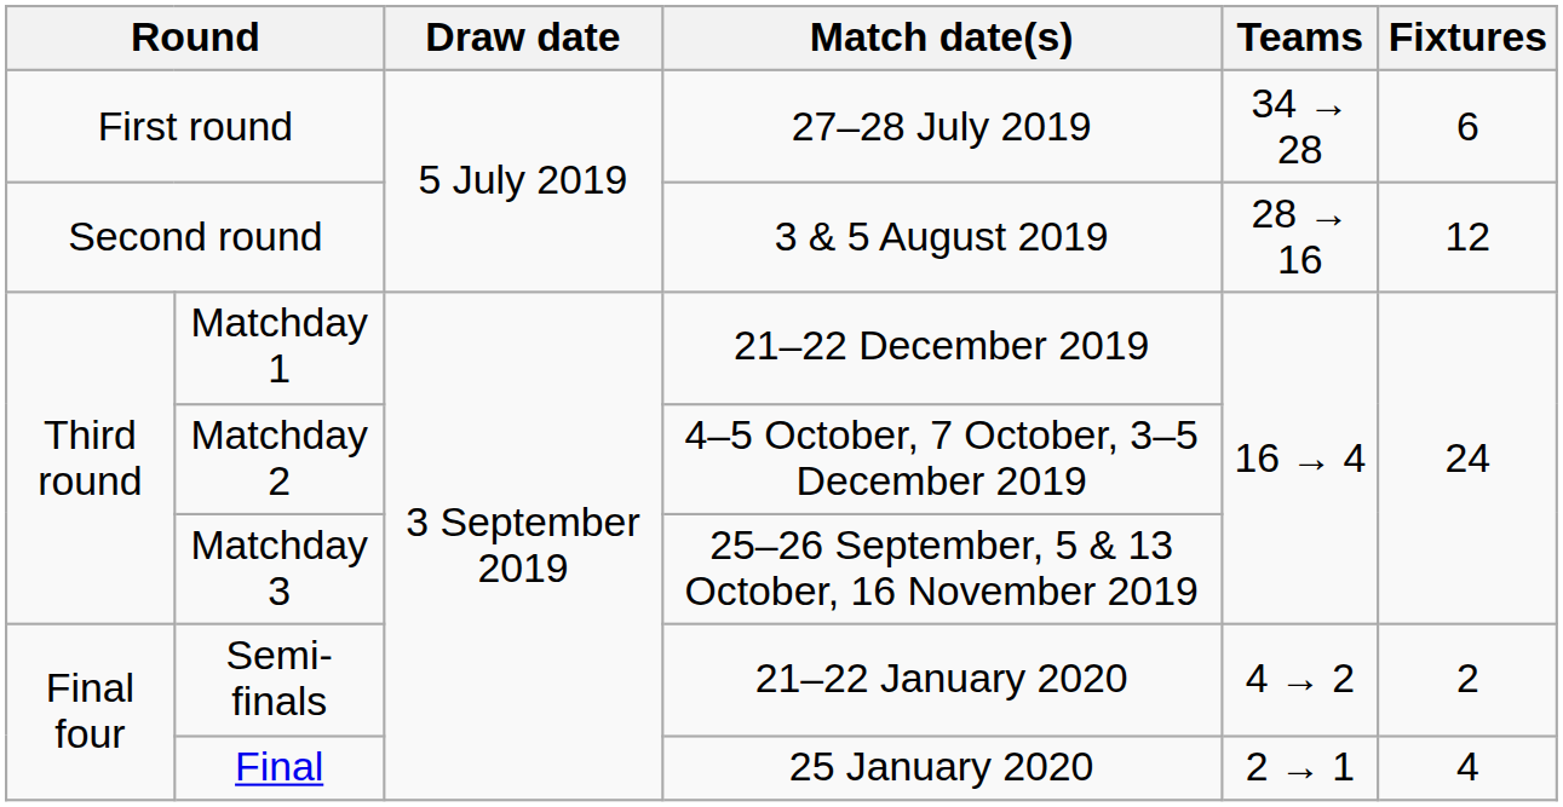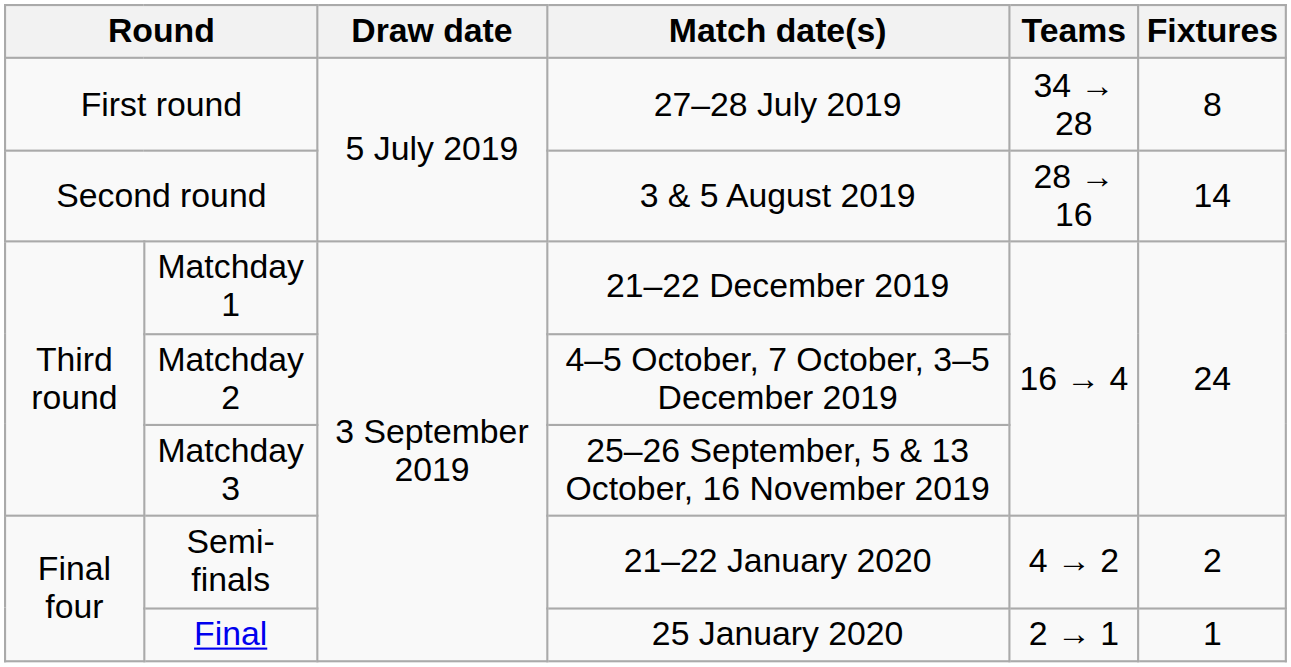First round | Fixtures: 6 -> 8
Second round | Fixtures: 12 -> 14
Final | Fixtures: 4 -> 1
